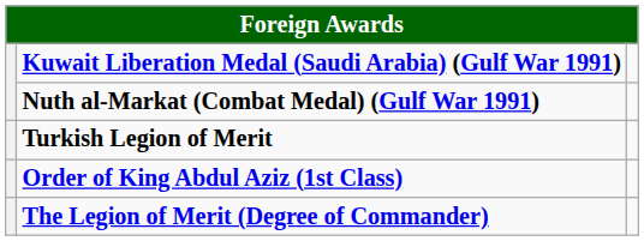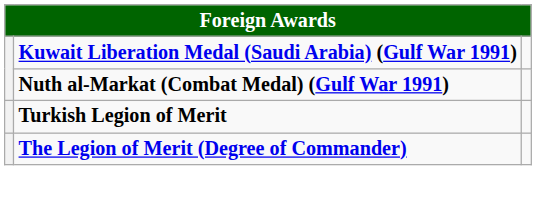- row: Order of King Abdul Aziz (1st Class)
